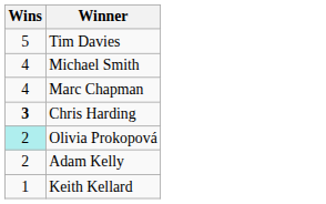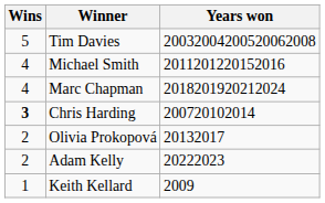+ column: Years won | 20032004200520062008 | 2011201220152016 | 2018201920212024 | 200720102014 | 20132017 | 20222023 | 2009
Olivia Prokopová | Wins: paleturquoise background -> no background
